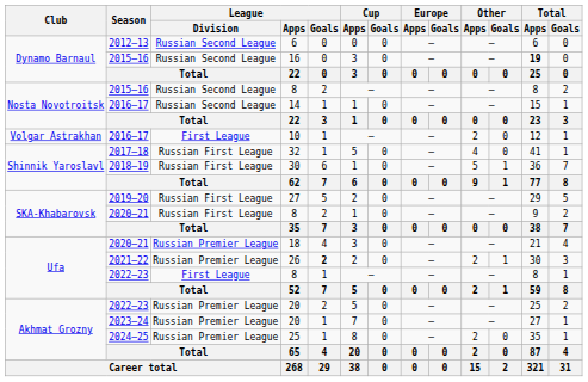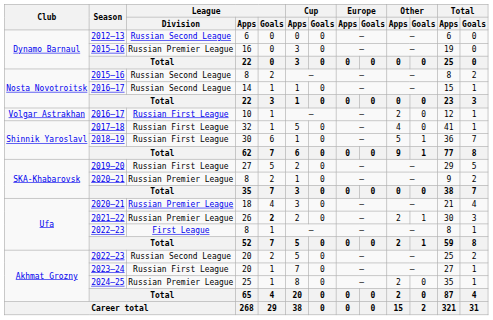16 | League / Division: Russian Second League -> Russian Premier League
16 | Total / Apps: bold -> normal
10 | League / Division: First League -> Russian First League
2020–21 / 8 | League / Division: Russian First League -> Russian Premier League
2022–23 / 20 | League / Division: Russian Premier League -> Russian Second League
2023–24 / 20 | League / Division: Russian Premier League -> Russian First League
